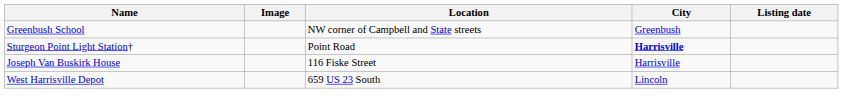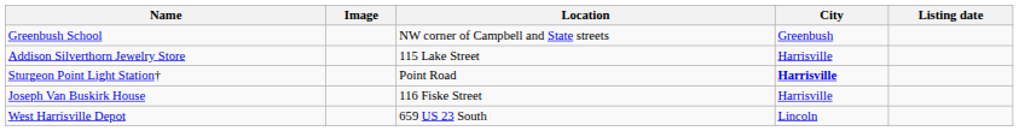+ row: Addison Silverthorn Jewelry Store | 115 Lake Street | Harrisville
